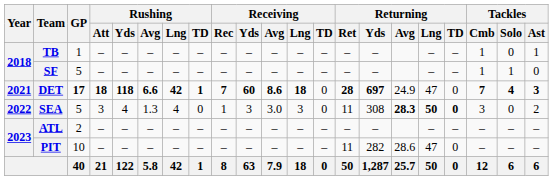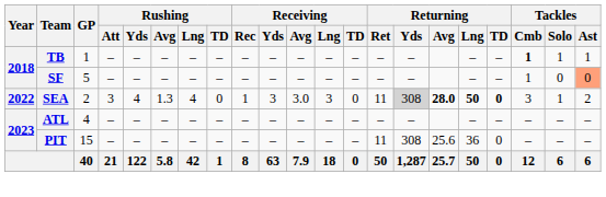TB | Tackles / Cmb: normal -> bold
TB | Tackles / Solo: 0 -> 1
SF | Tackles / Solo: 1 -> 0
SF | Tackles / Ast: no background -> lightsalmon background
- row: 2021 | DET | 17 | 18 | 118 | 6.6 | 42 | 1 | 7 | 60 | 8.6 | 18 | 0 | 28 | 697 | 24.9 | 47 | 0 | 7 | 4 | 3
SEA | GP: 5 -> 2
SEA | Returning / Yds: no background -> lightgrey background
SEA | Returning / Avg: 28.3 -> 28.0
SEA | Tackles / Solo: 0 -> 1
ATL | GP: 2 -> 4
PIT | GP: 10 -> 15
PIT | Returning / Yds: 282 -> 308
PIT | Returning / Avg: 28.6 -> 25.6
PIT | Returning / Lng: 47 -> 36
